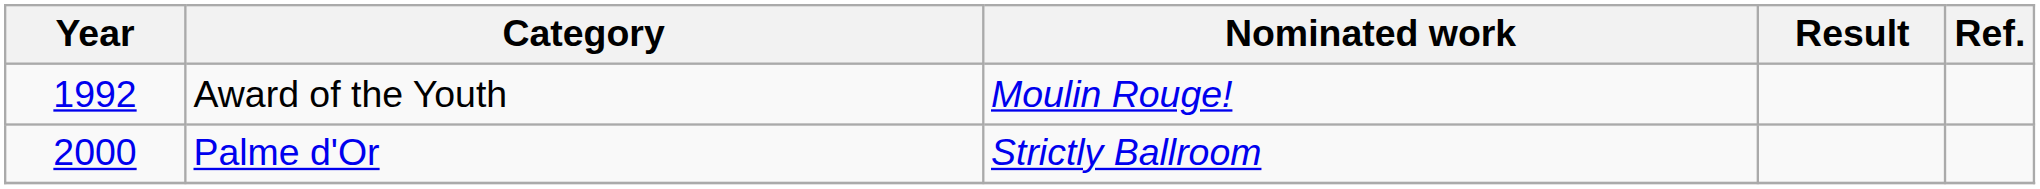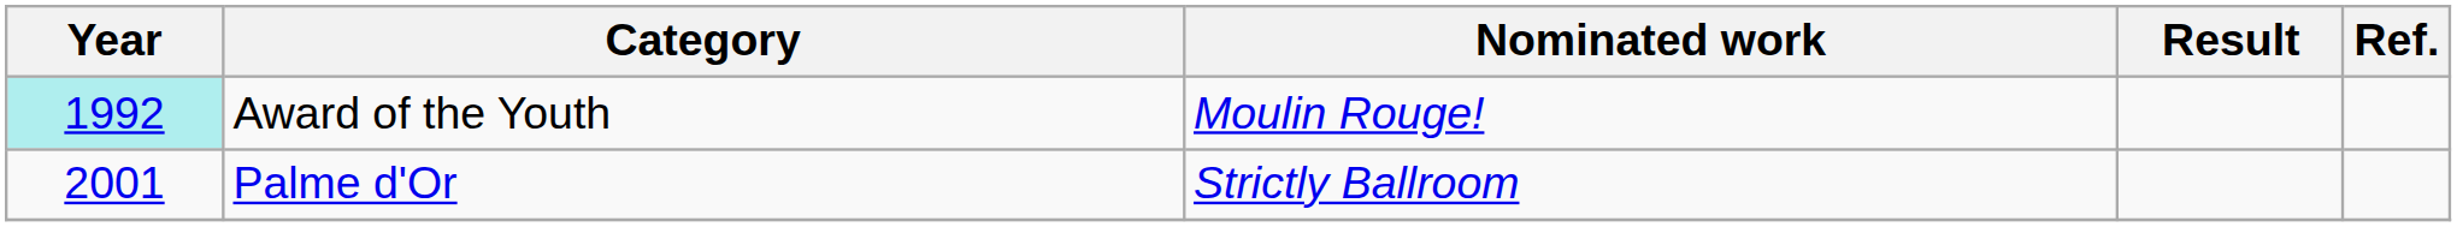Award of the Youth | Year: no background -> paleturquoise background
Palme d'Or | Year: 2000 -> 2001
